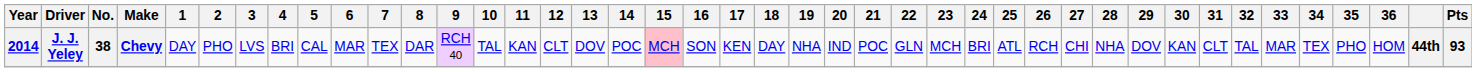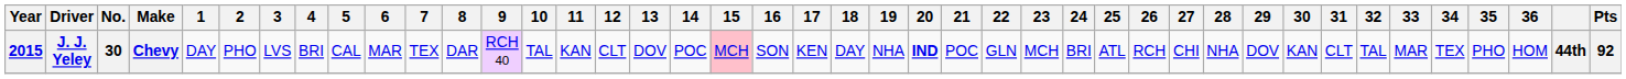J. J. Yeley | Year: 2014 -> 2015
J. J. Yeley | No.: 38 -> 30
J. J. Yeley | 20: normal -> bold
J. J. Yeley | Pts: 93 -> 92
